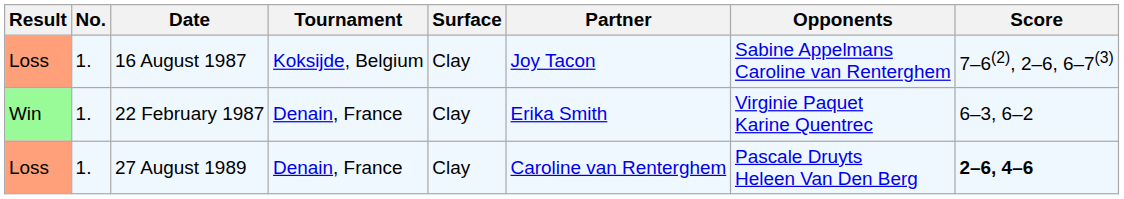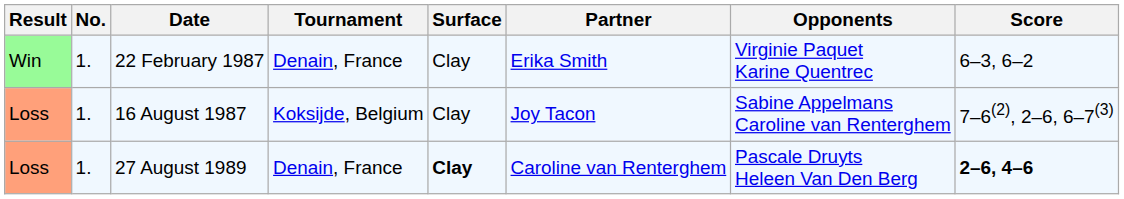rows swapped: 22 February 1987 <-> 16 August 1987
27 August 1989 | Surface: normal -> bold
